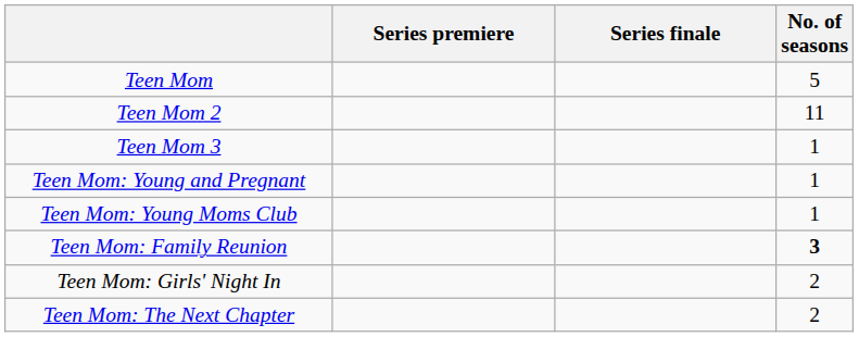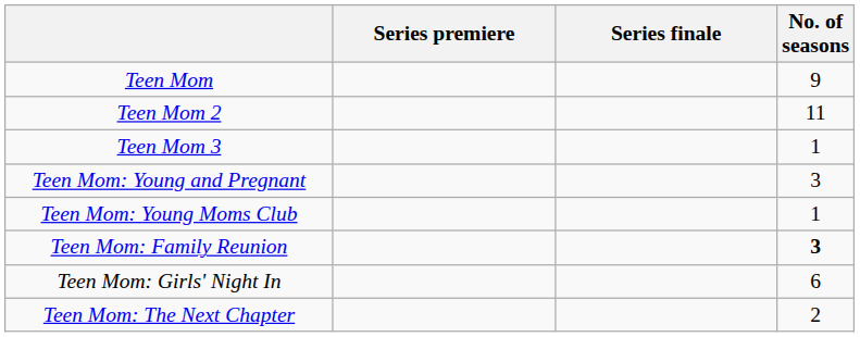Teen Mom | No. of seasons: 5 -> 9
Teen Mom: Young and Pregnant | No. of seasons: 1 -> 3
Teen Mom: Girls' Night In | No. of seasons: 2 -> 6
